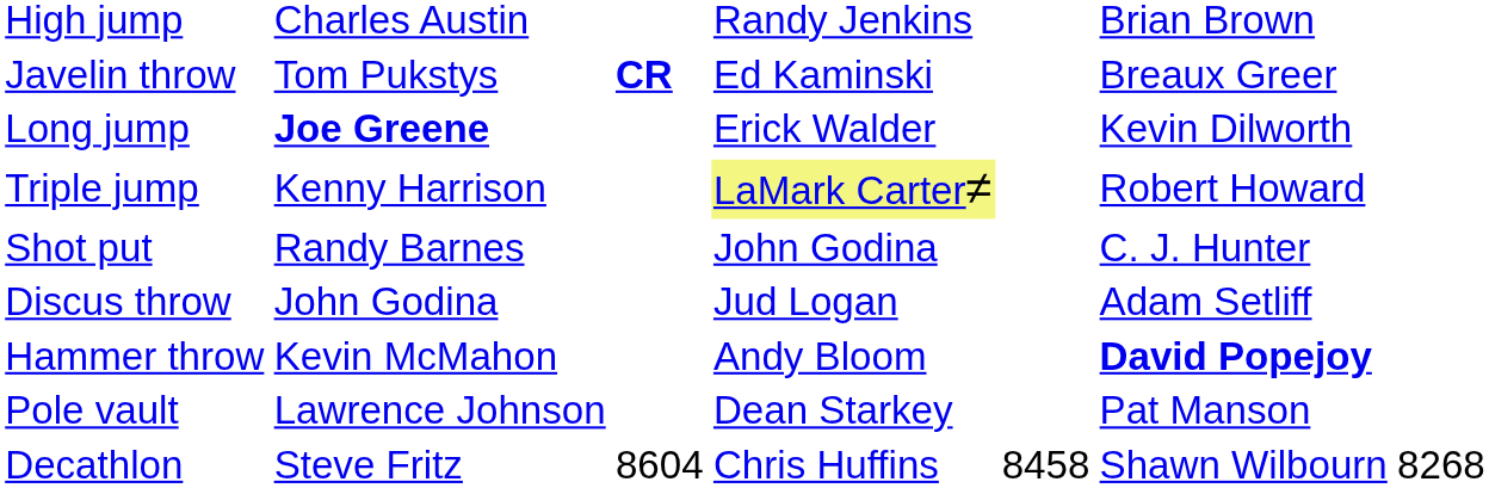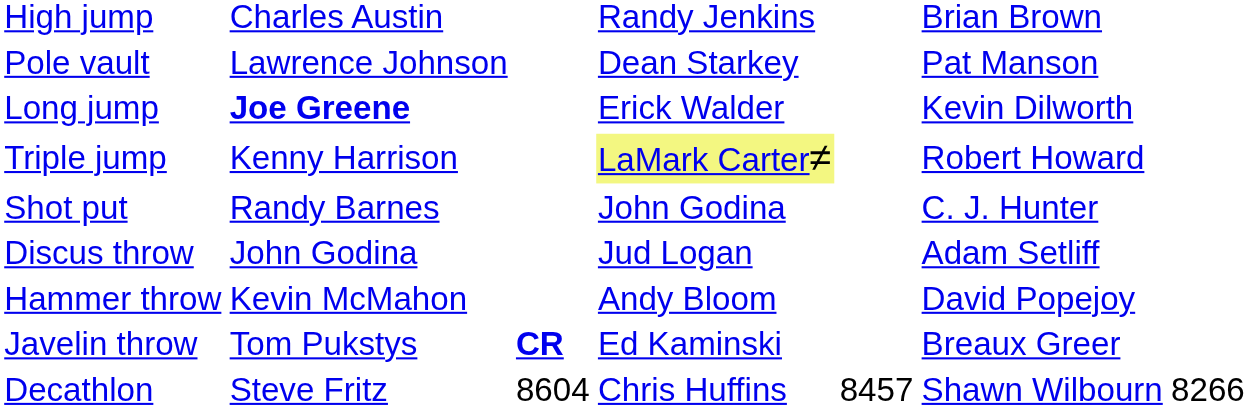rows swapped: Pole vault <-> Javelin throw
Hammer throw | column 6: bold -> normal
Decathlon | column 5: 8458 -> 8457
Decathlon | column 7: 8268 -> 8266
